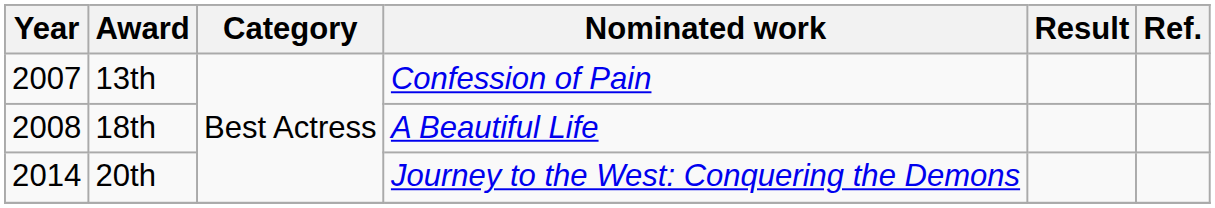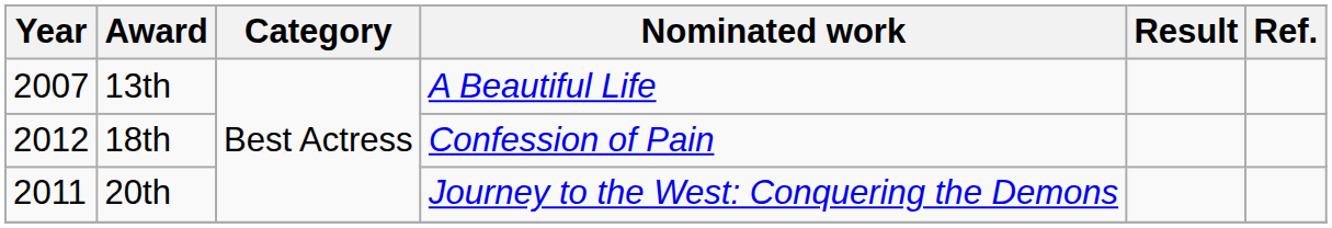13th | Nominated work: Confession of Pain -> A Beautiful Life
18th | Year: 2008 -> 2012
18th | Nominated work: A Beautiful Life -> Confession of Pain
20th | Year: 2014 -> 2011
